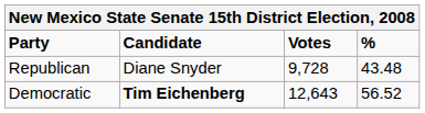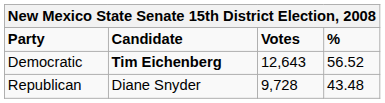rows swapped: Democratic <-> Republican
